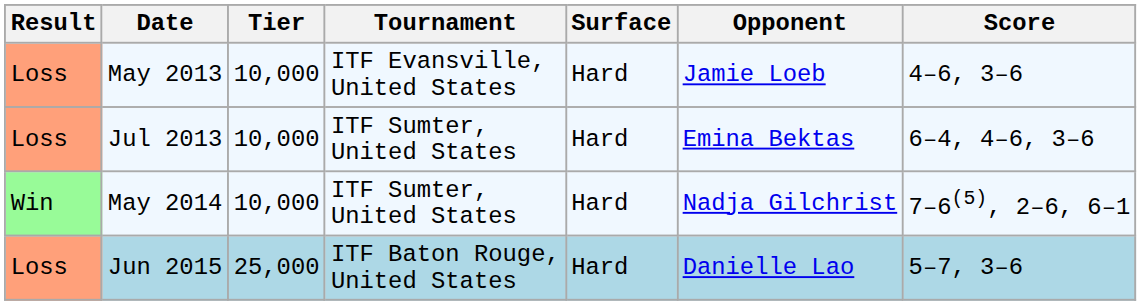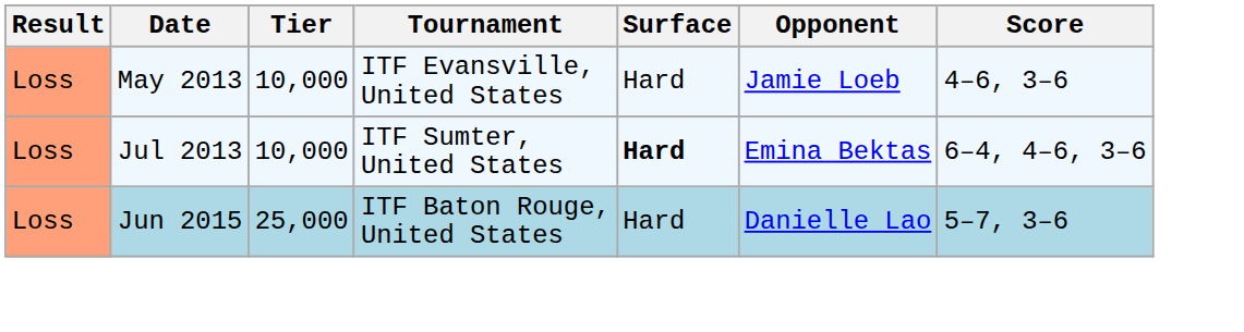Jul 2013 | Surface: normal -> bold
- row: Win | May 2014 | 10,000 | ITF Sumter, United States | Hard | Nadja Gilchrist | 7–6(5), 2–6, 6–1
